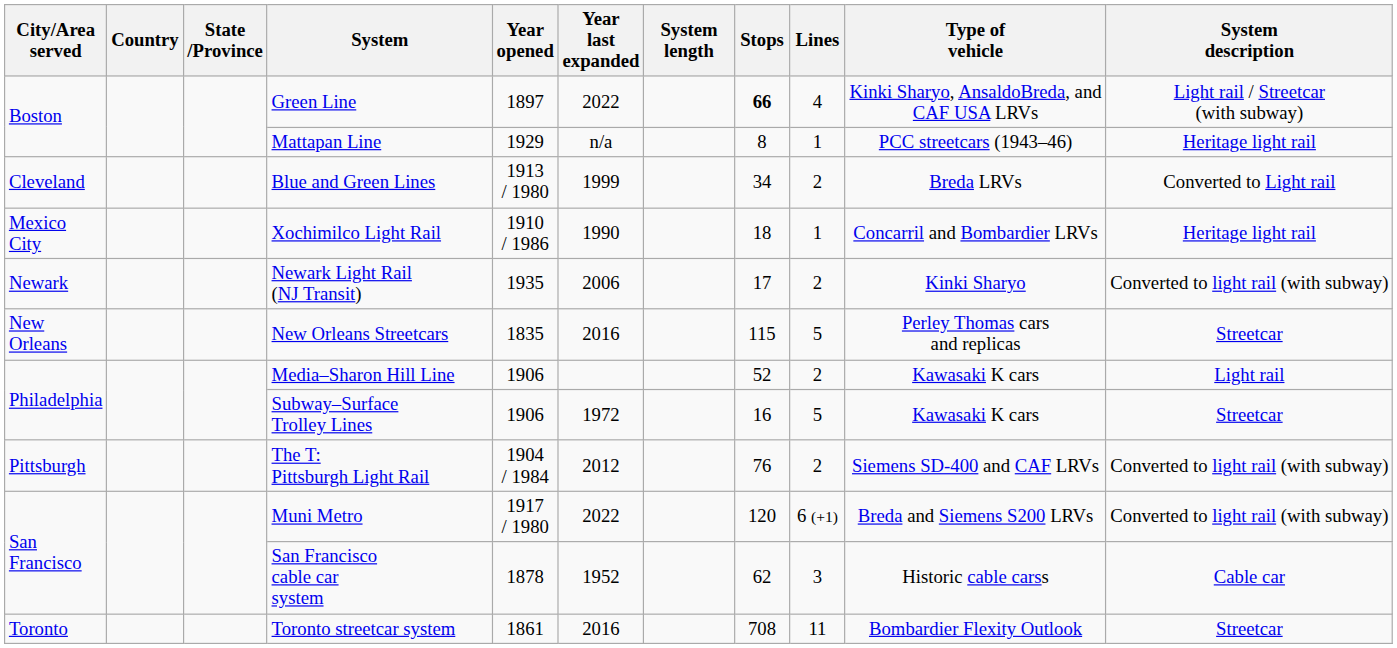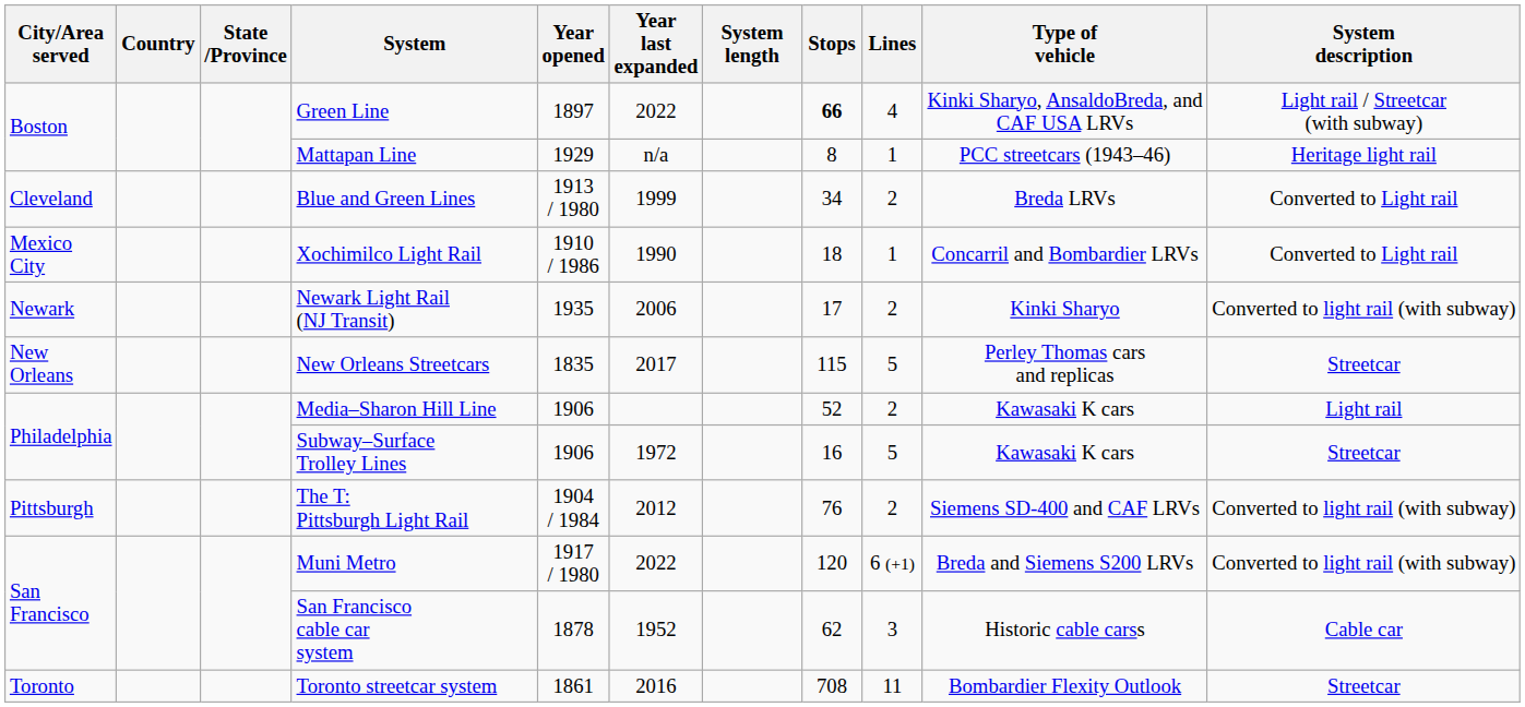Xochimilco Light Rail | System description: Heritage light rail -> Converted to Light rail
New Orleans Streetcars | Year last expanded: 2016 -> 2017
